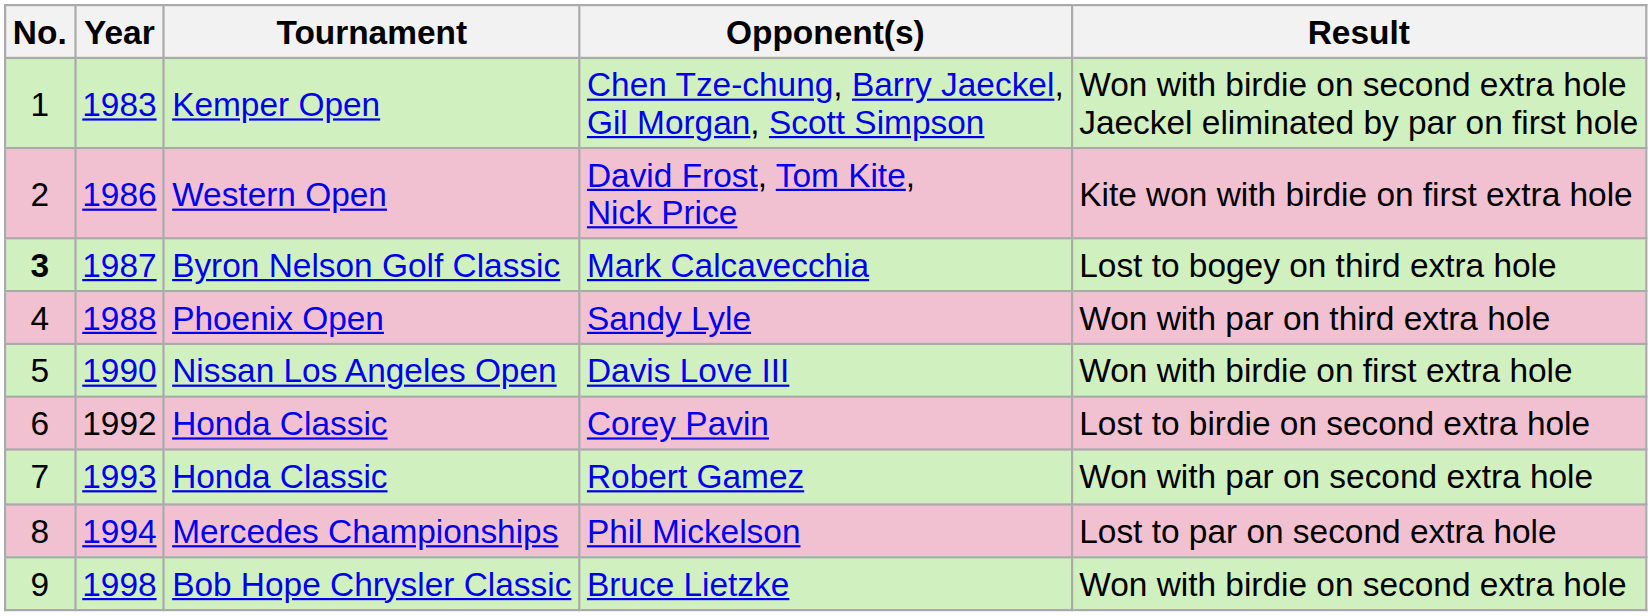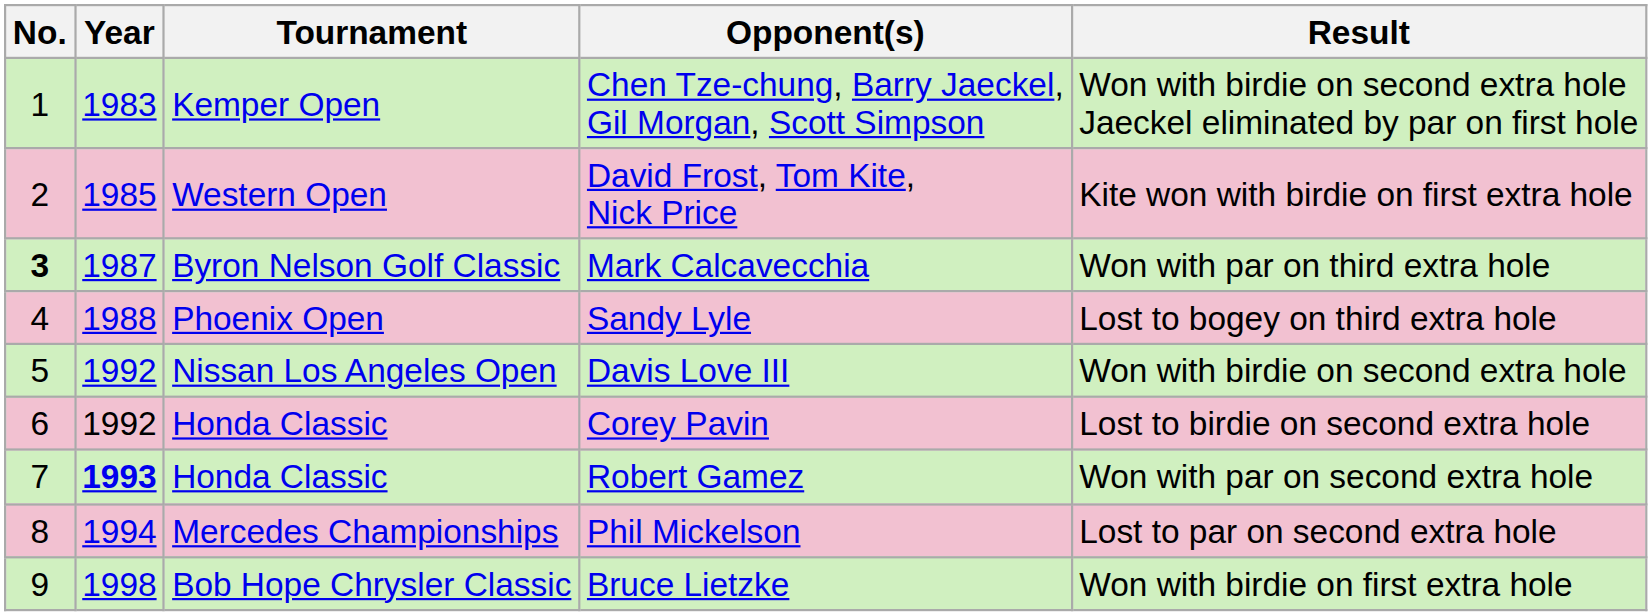David Frost, Tom Kite, Nick Price | Year: 1986 -> 1985
Mark Calcavecchia | Result: Lost to bogey on third extra hole -> Won with par on third extra hole
Sandy Lyle | Result: Won with par on third extra hole -> Lost to bogey on third extra hole
Davis Love III | Year: 1990 -> 1992
Davis Love III | Result: Won with birdie on first extra hole -> Won with birdie on second extra hole
Robert Gamez | Year: normal -> bold
Bruce Lietzke | Result: Won with birdie on second extra hole -> Won with birdie on first extra hole
